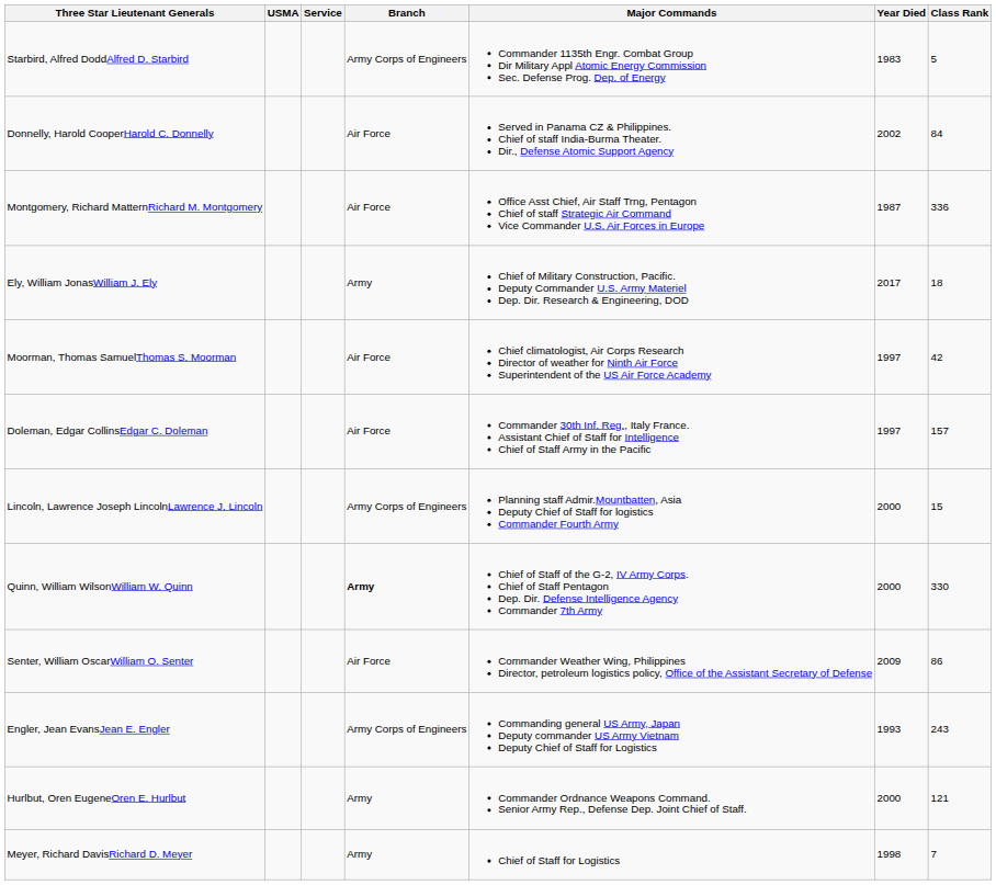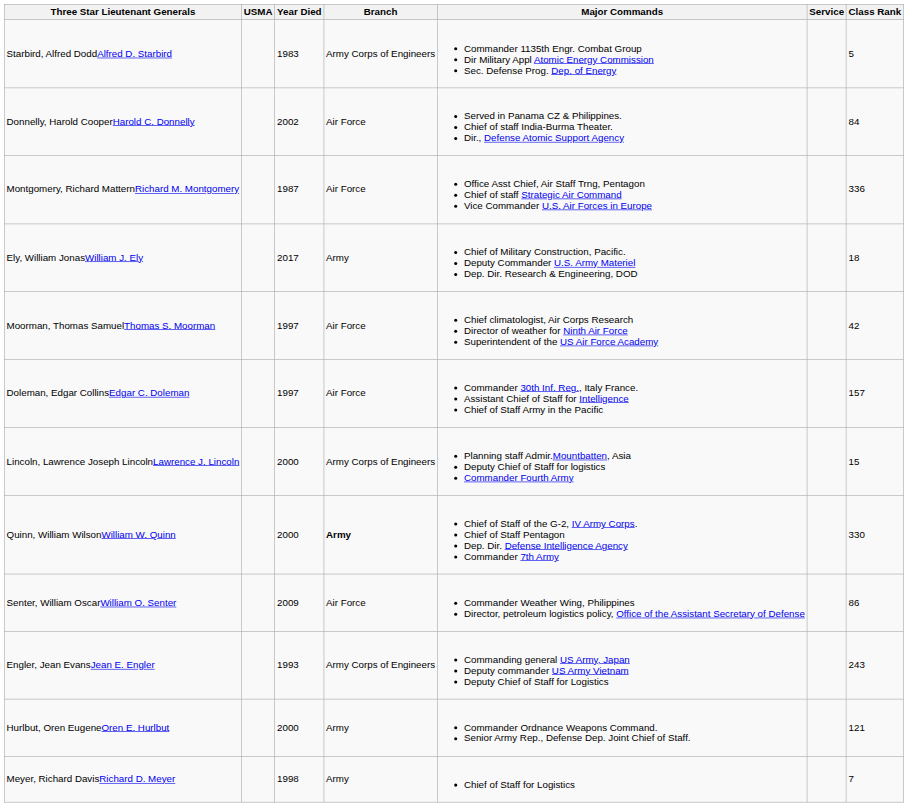columns swapped: Service <-> Year Died
